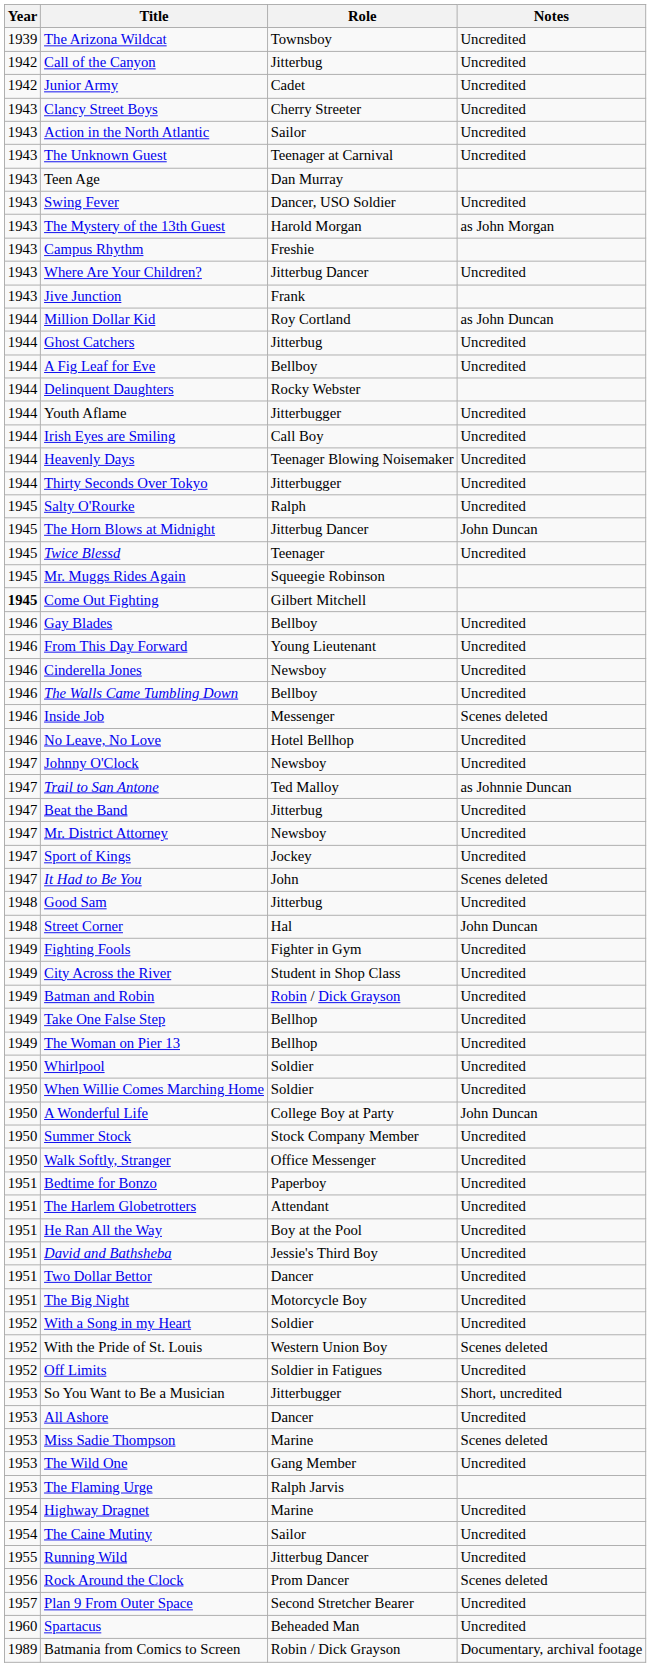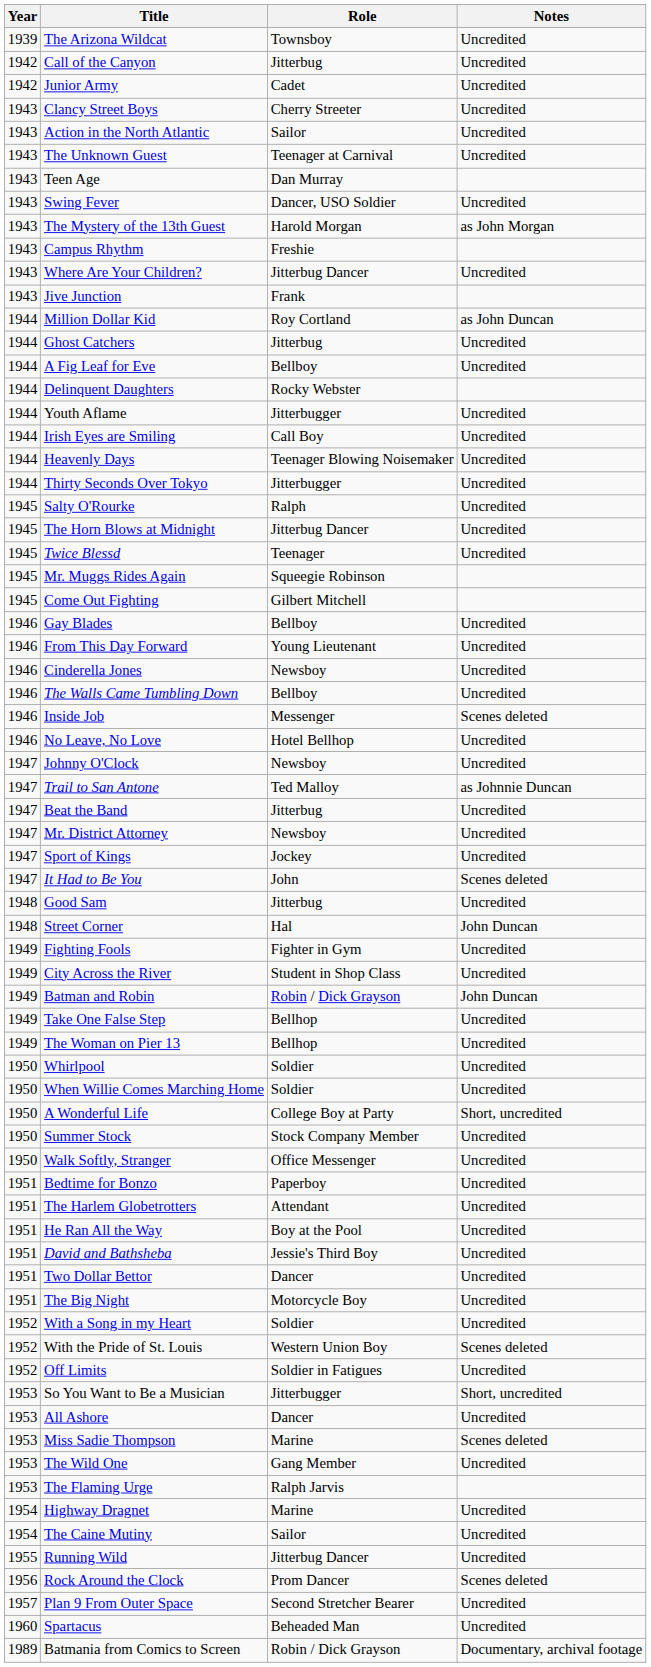The Horn Blows at Midnight | Notes: John Duncan -> Uncredited
Come Out Fighting | Year: bold -> normal
Batman and Robin | Notes: Uncredited -> John Duncan
A Wonderful Life | Notes: John Duncan -> Short, uncredited
